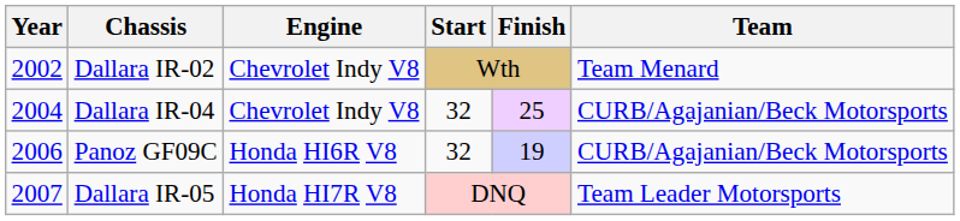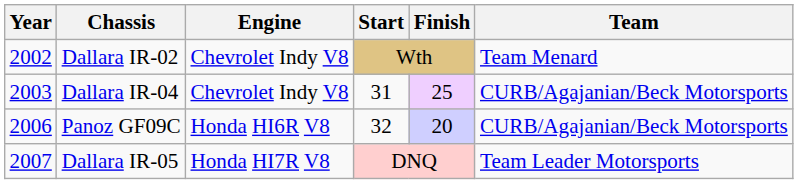Dallara IR-04 | Year: 2004 -> 2003
Dallara IR-04 | Start: 32 -> 31
Panoz GF09C | Finish: 19 -> 20
